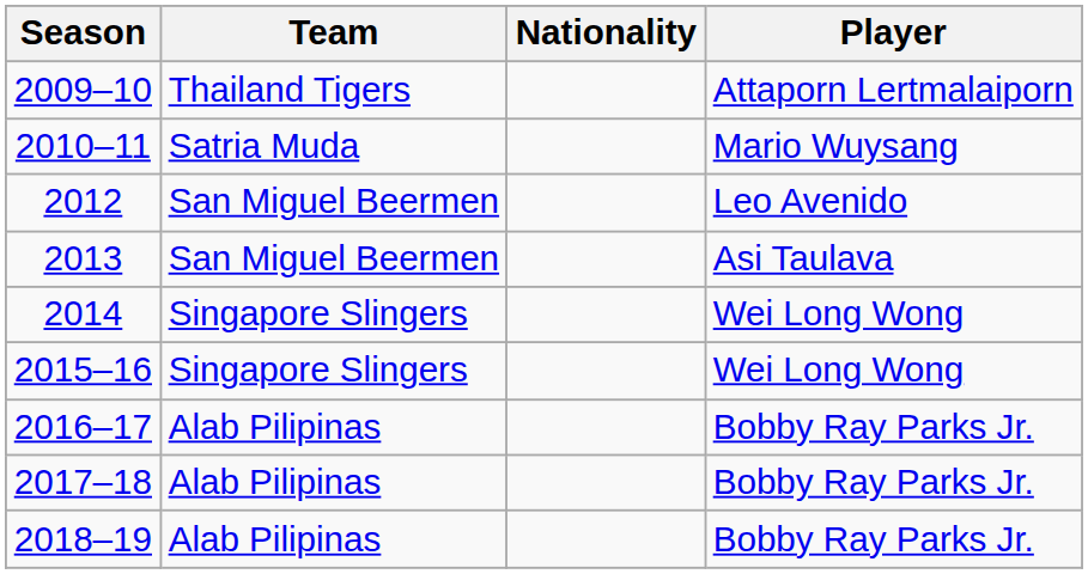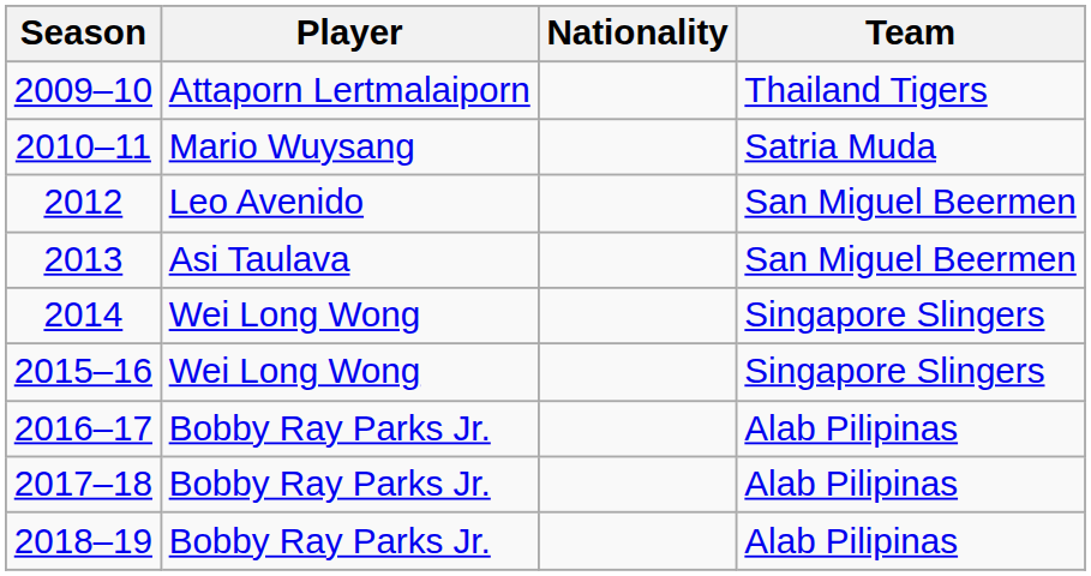columns swapped: Player <-> Team
